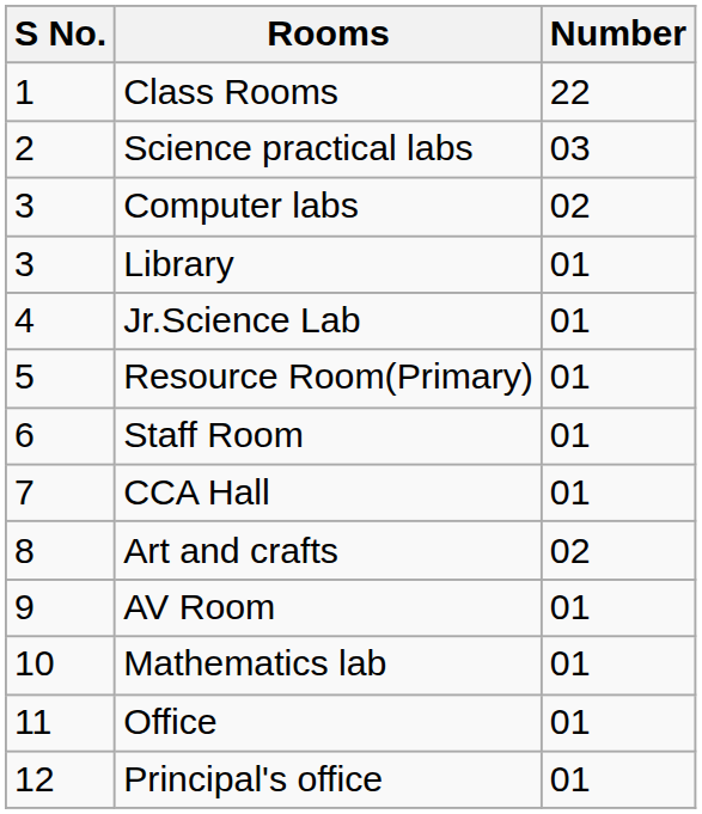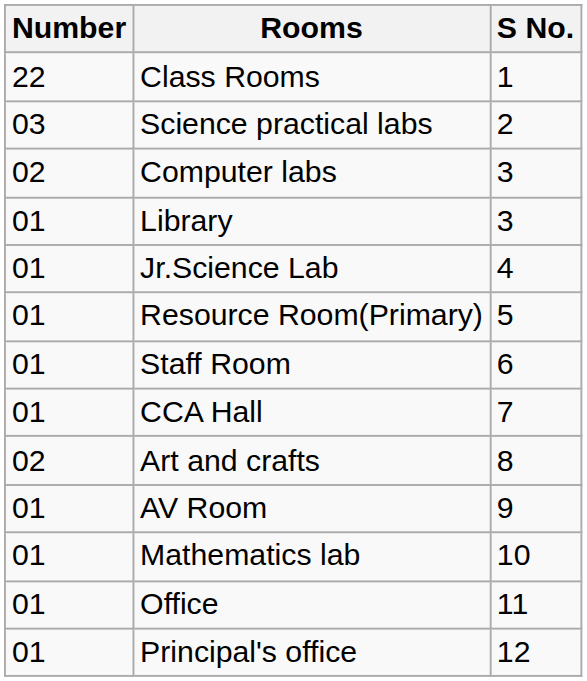columns swapped: S No. <-> Number
